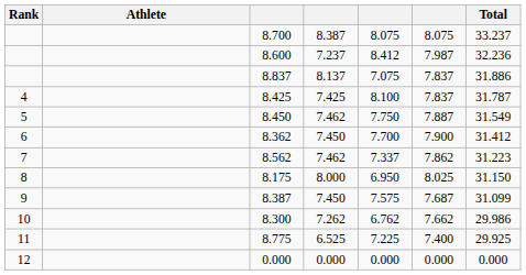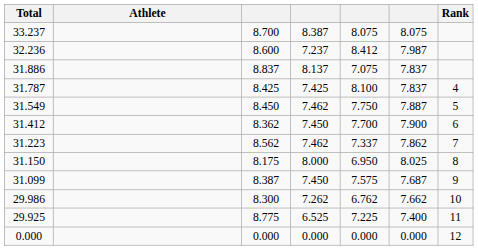columns swapped: Rank <-> Total
